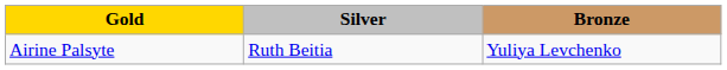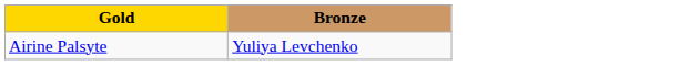- column: Silver | Ruth Beitia
